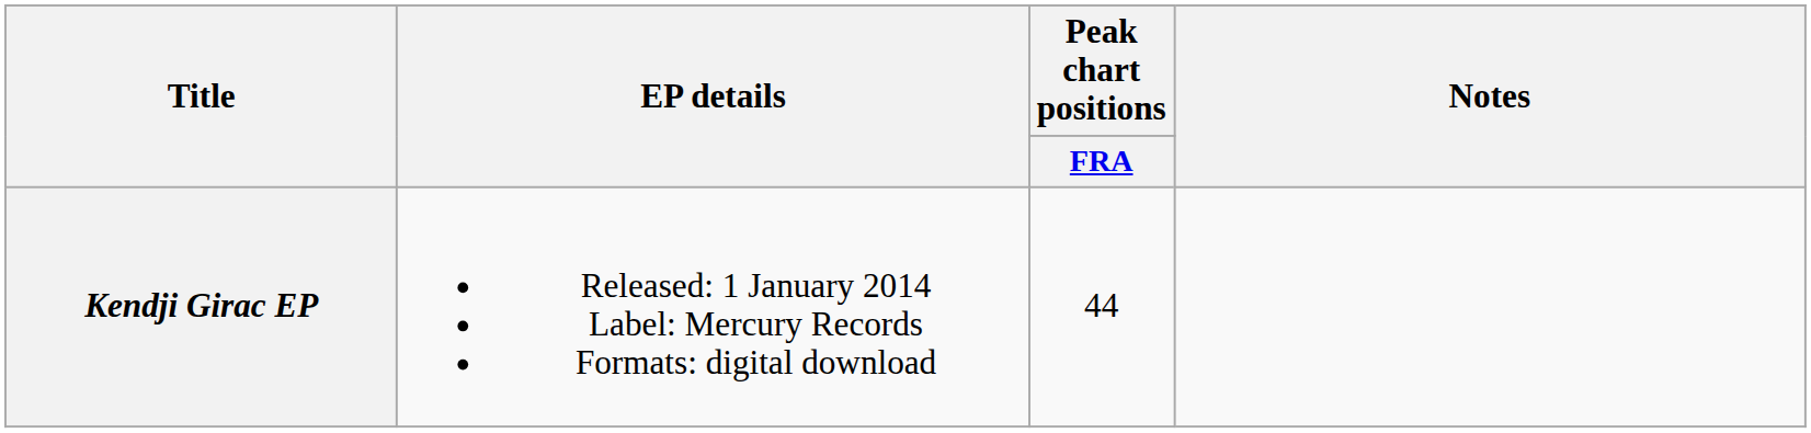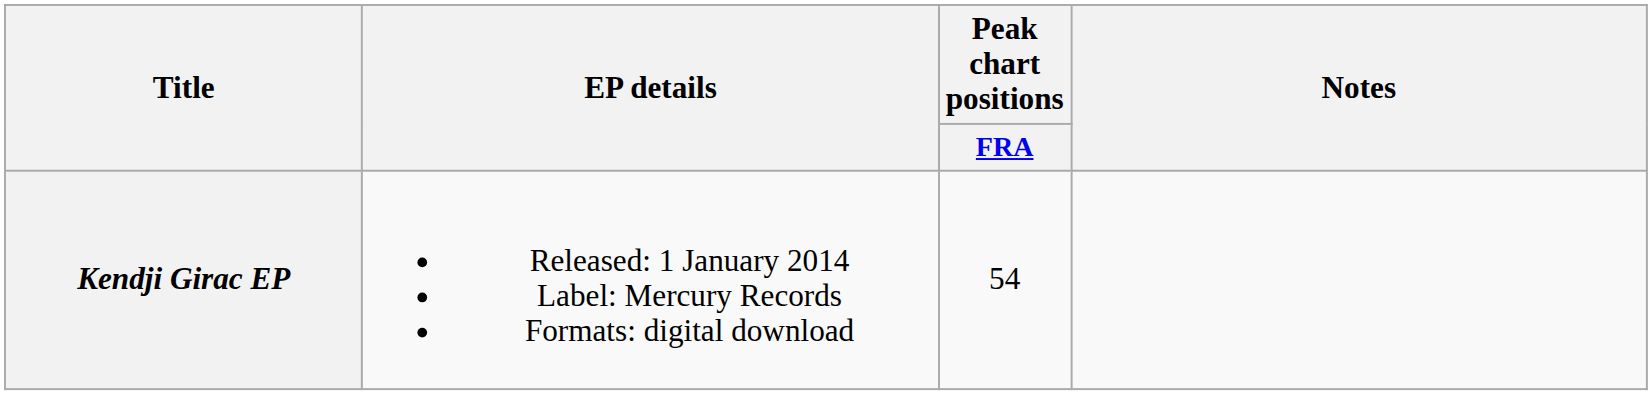Kendji Girac EP | Peak chart positions / FRA: 44 -> 54
